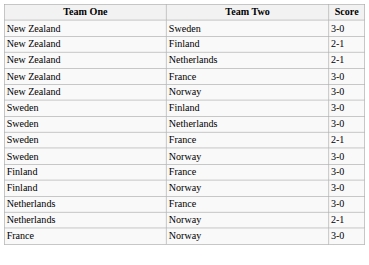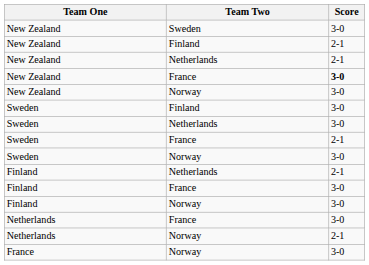New Zealand / France | Score: normal -> bold
+ row: Finland | Netherlands | 2-1
